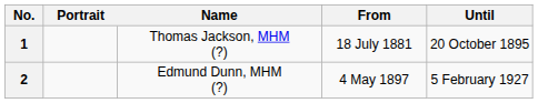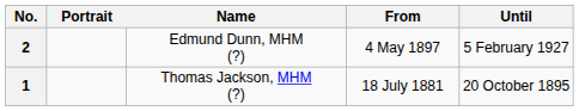rows swapped: 1 <-> 2
